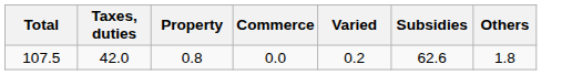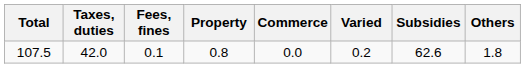+ column: Fees, fines | 0.1
